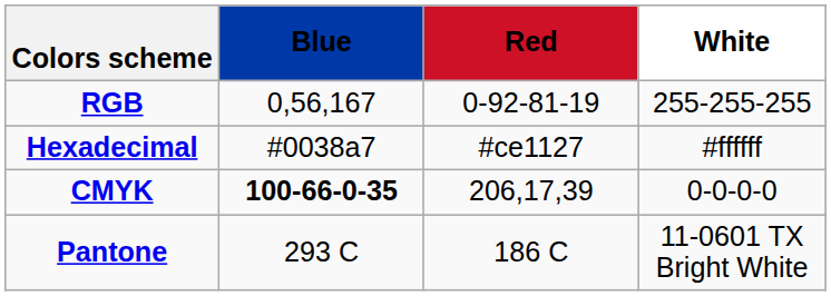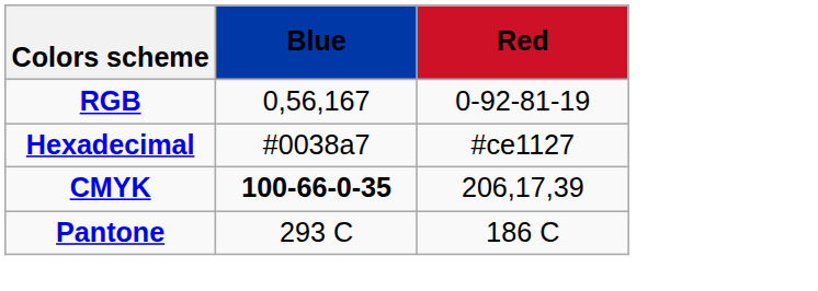- column: White | 255-255-255 | #ffffff | 0-0-0-0 | 11-0601 TX Bright White
